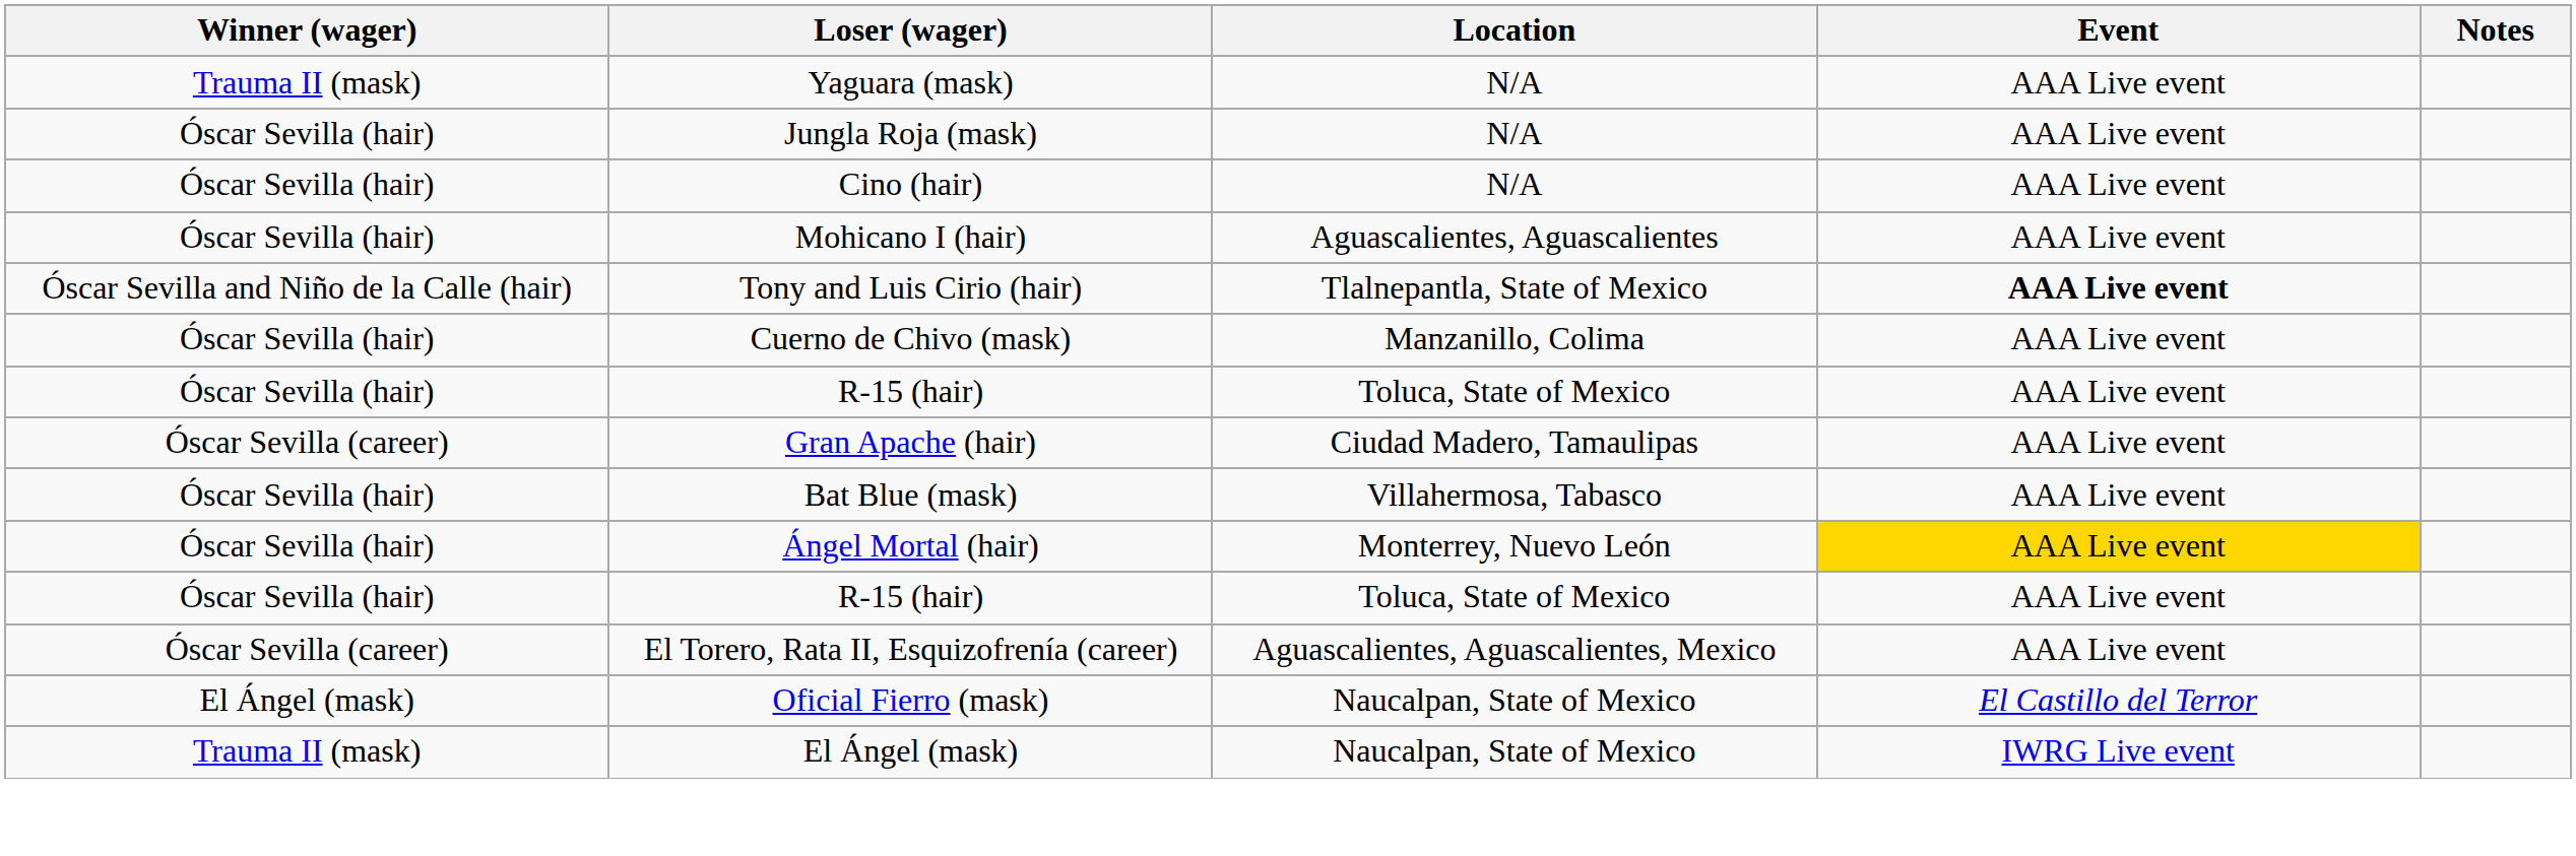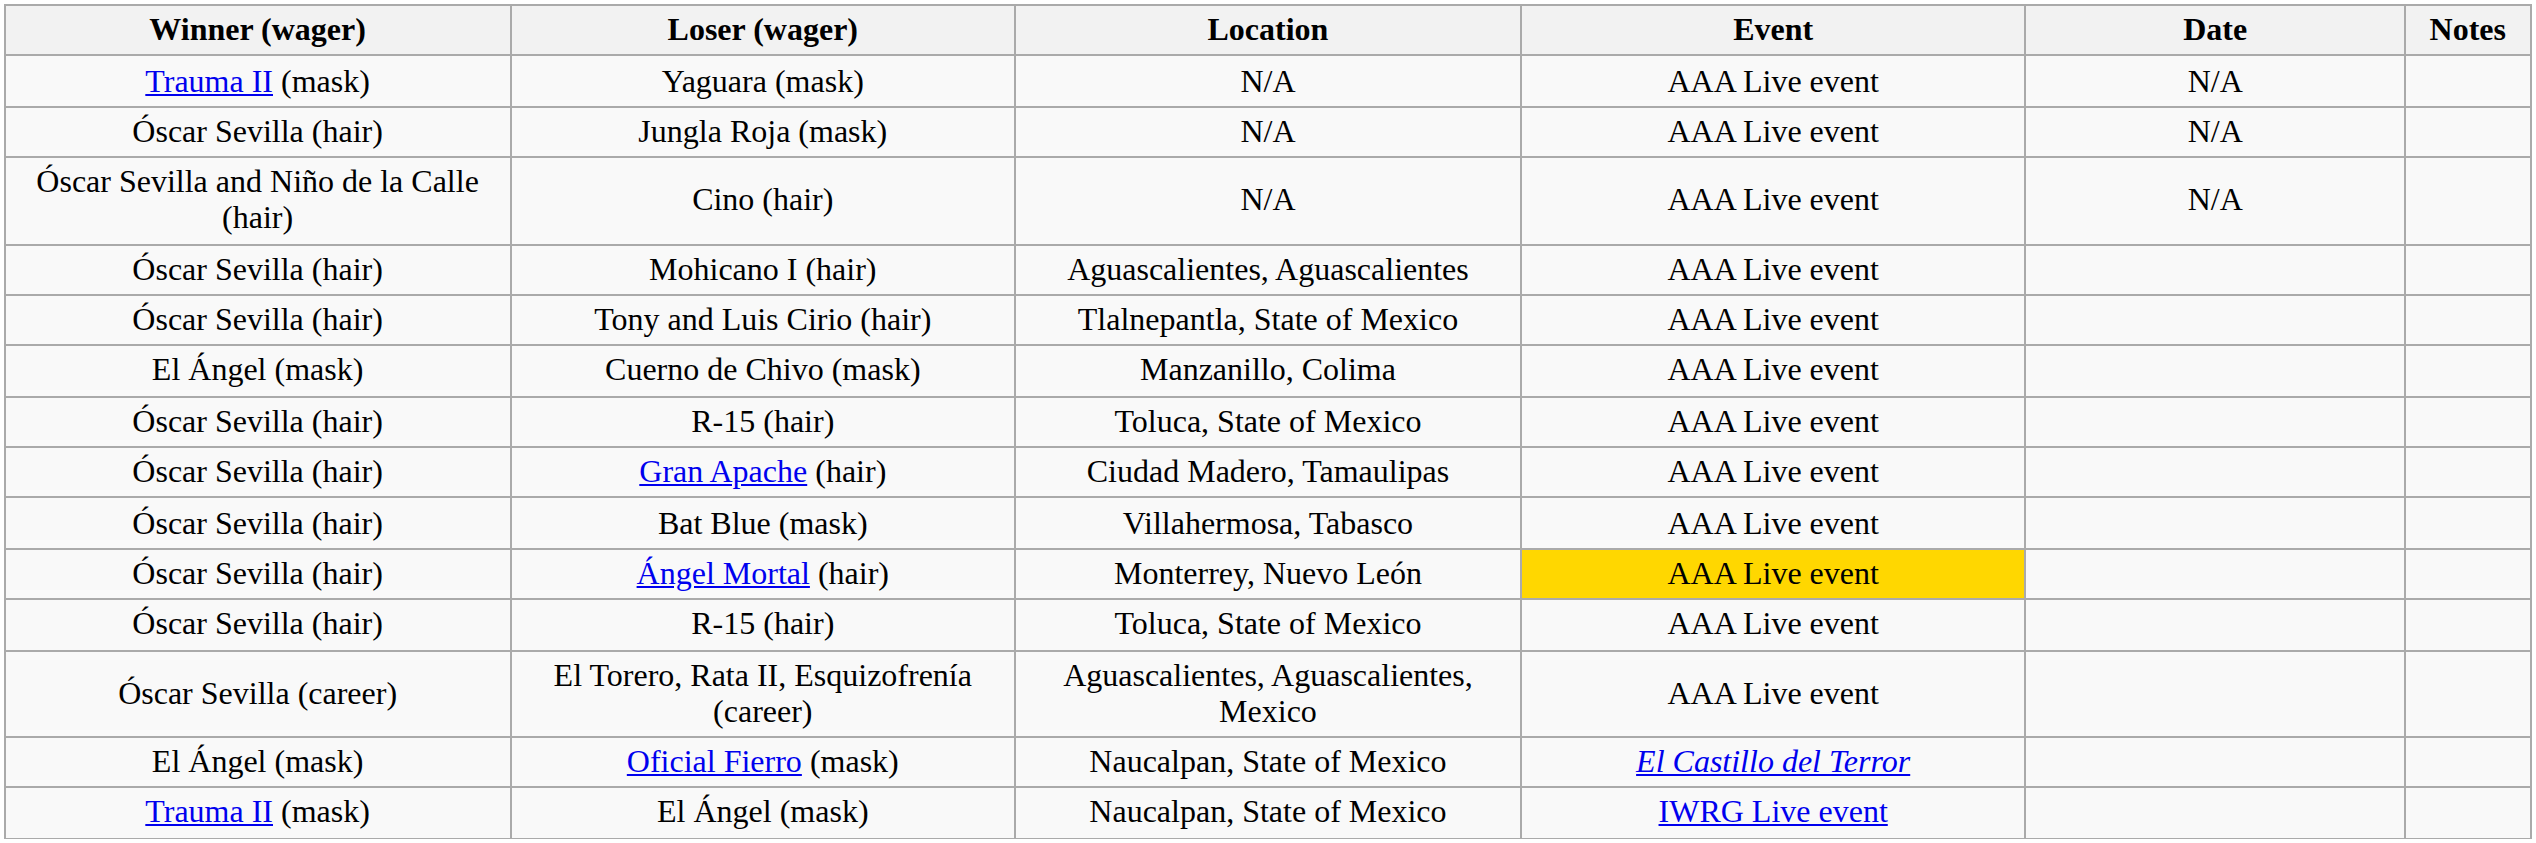+ column: Date | N/A | N/A | N/A
Cino (hair) | Winner (wager): Óscar Sevilla (hair) -> Óscar Sevilla and Niño de la Calle (hair)
Tony and Luis Cirio (hair) | Winner (wager): Óscar Sevilla and Niño de la Calle (hair) -> Óscar Sevilla (hair)
Tony and Luis Cirio (hair) | Event: bold -> normal
Cuerno de Chivo (mask) | Winner (wager): Óscar Sevilla (hair) -> El Ángel (mask)
Gran Apache (hair) | Winner (wager): Óscar Sevilla (career) -> Óscar Sevilla (hair)
